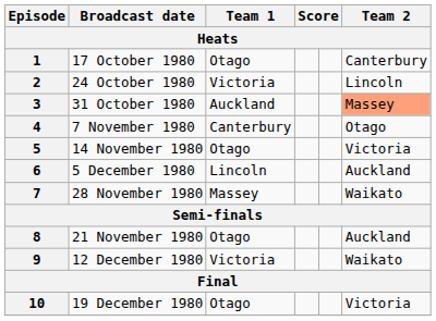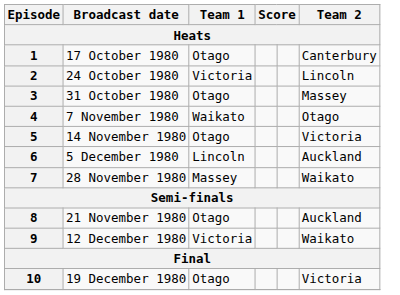3 | Team 1: Auckland -> Otago
3 | Team 2: lightsalmon background -> no background
4 | Team 1: Canterbury -> Waikato
